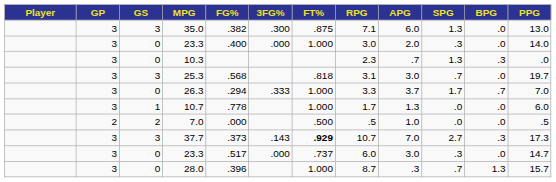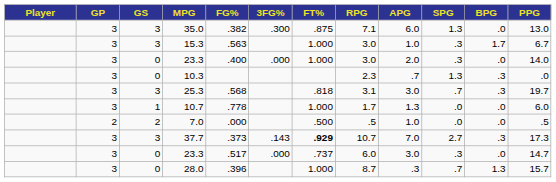+ row: 3 | 3 | 15.3 | .563 | 1.000 | 3.0 | 1.0 | .3 | 1.7 | 6.7
25.3 | BPG: .0 -> .3
- row: 3 | 0 | 26.3 | .294 | .333 | 1.000 | 3.3 | 3.7 | 1.7 | .7 | 7.0
